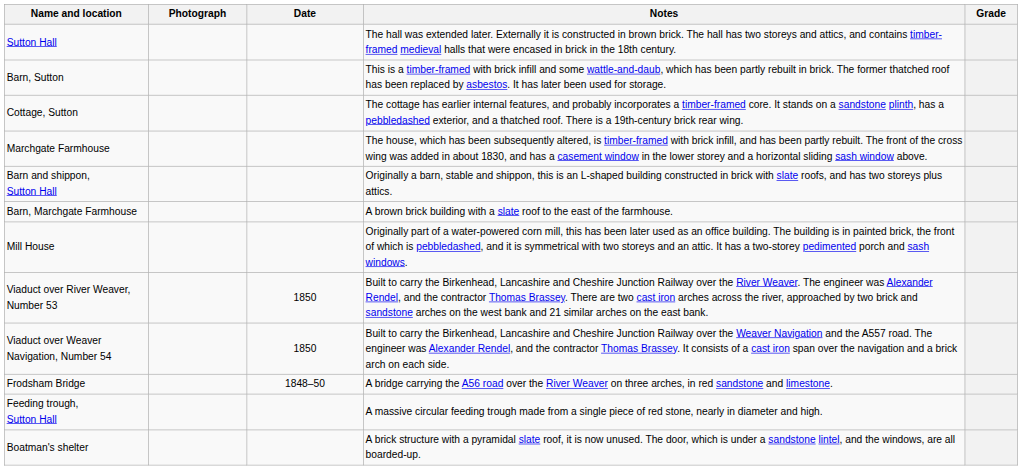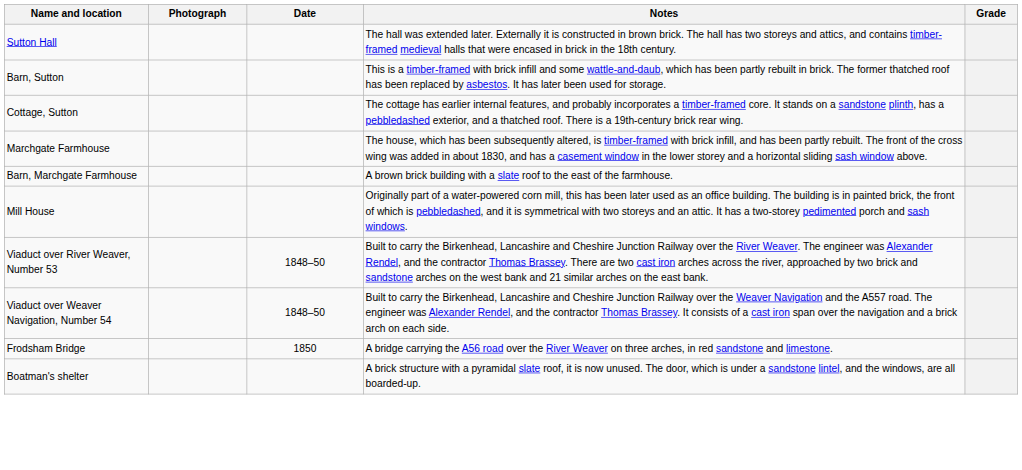- row: Barn and shippon, Sutton Hall | Originally a barn, stable and shippon, this is an L-shaped building constructed in brick with slate roofs, and has two storeys plus attics.
Viaduct over River Weaver, Number 53 | Date: 1850 -> 1848–50
Viaduct over Weaver Navigation, Number 54 | Date: 1850 -> 1848–50
Frodsham Bridge | Date: 1848–50 -> 1850
- row: Feeding trough, Sutton Hall | A massive circular feeding trough made from a single piece of red stone, nearly in diameter and high.
